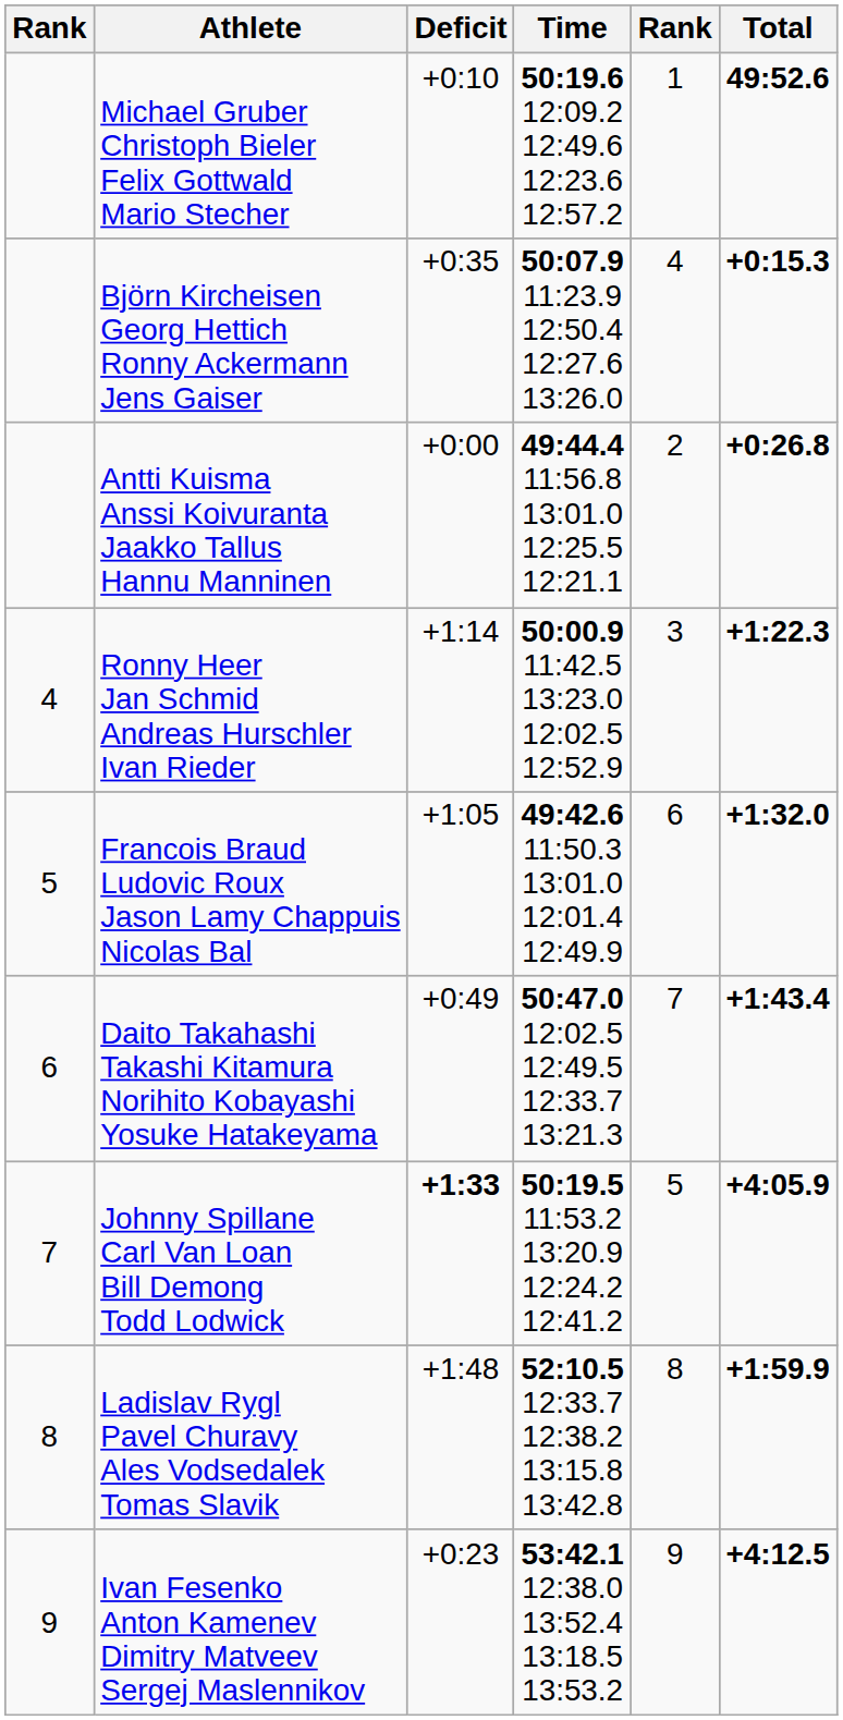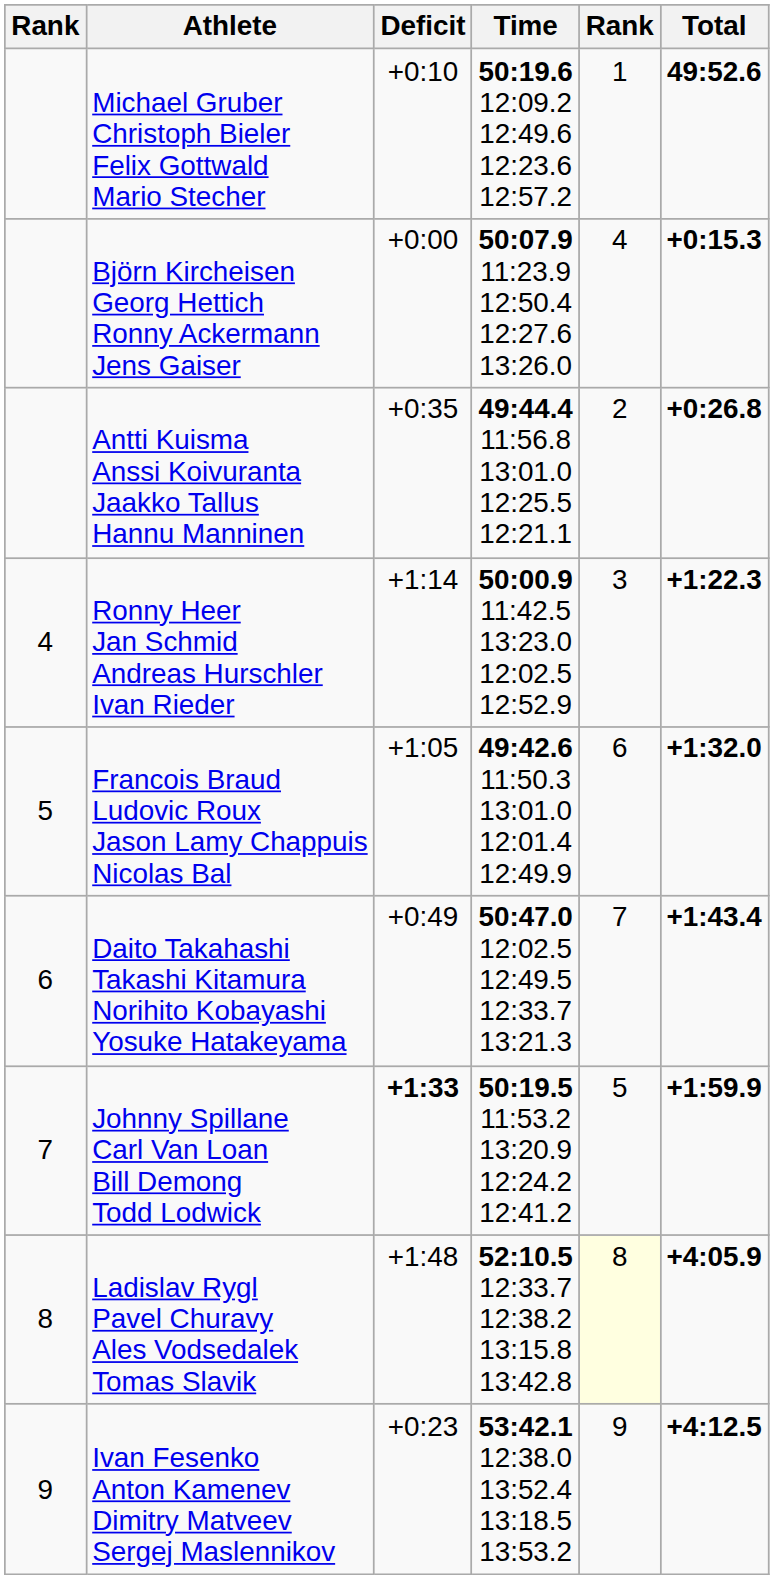Björn Kircheisen Georg Hettich Ronny Ackermann Jens Gaiser | Deficit: +0:35 -> +0:00
Antti Kuisma Anssi Koivuranta Jaakko Tallus Hannu Manninen | Deficit: +0:00 -> +0:35
Johnny Spillane Carl Van Loan Bill Demong Todd Lodwick | Total: +4:05.9 -> +1:59.9
Ladislav Rygl Pavel Churavy Ales Vodsedalek Tomas Slavik | column 5: no background -> lightyellow background
Ladislav Rygl Pavel Churavy Ales Vodsedalek Tomas Slavik | Total: +1:59.9 -> +4:05.9
